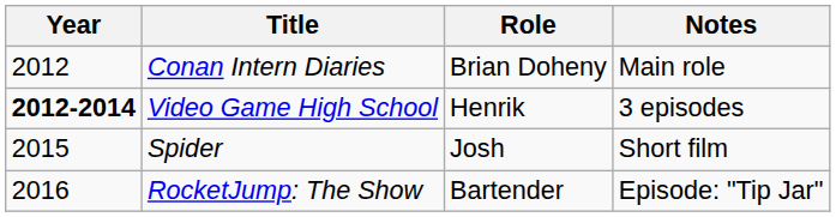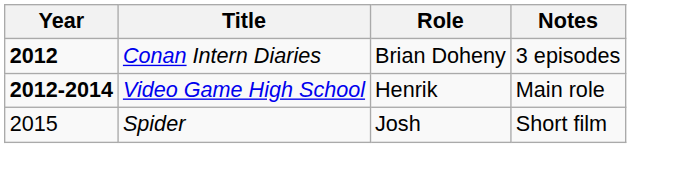Conan Intern Diaries | Year: normal -> bold
Conan Intern Diaries | Notes: Main role -> 3 episodes
Video Game High School | Notes: 3 episodes -> Main role
- row: 2016 | RocketJump: The Show | Bartender | Episode: "Tip Jar"
